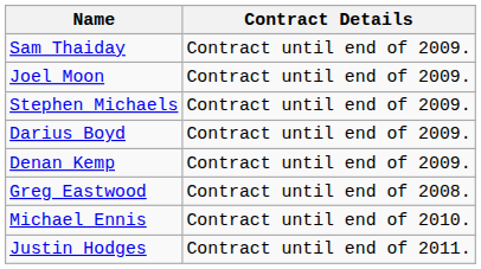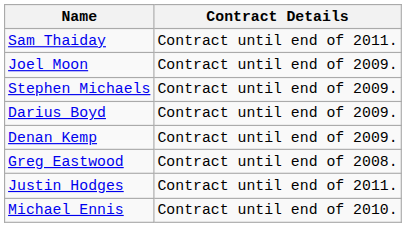Sam Thaiday | Contract Details: Contract until end of 2009. -> Contract until end of 2011.
rows swapped: Michael Ennis <-> Justin Hodges
